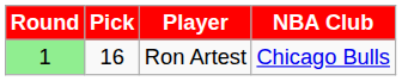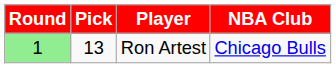Ron Artest | Pick: 16 -> 13
